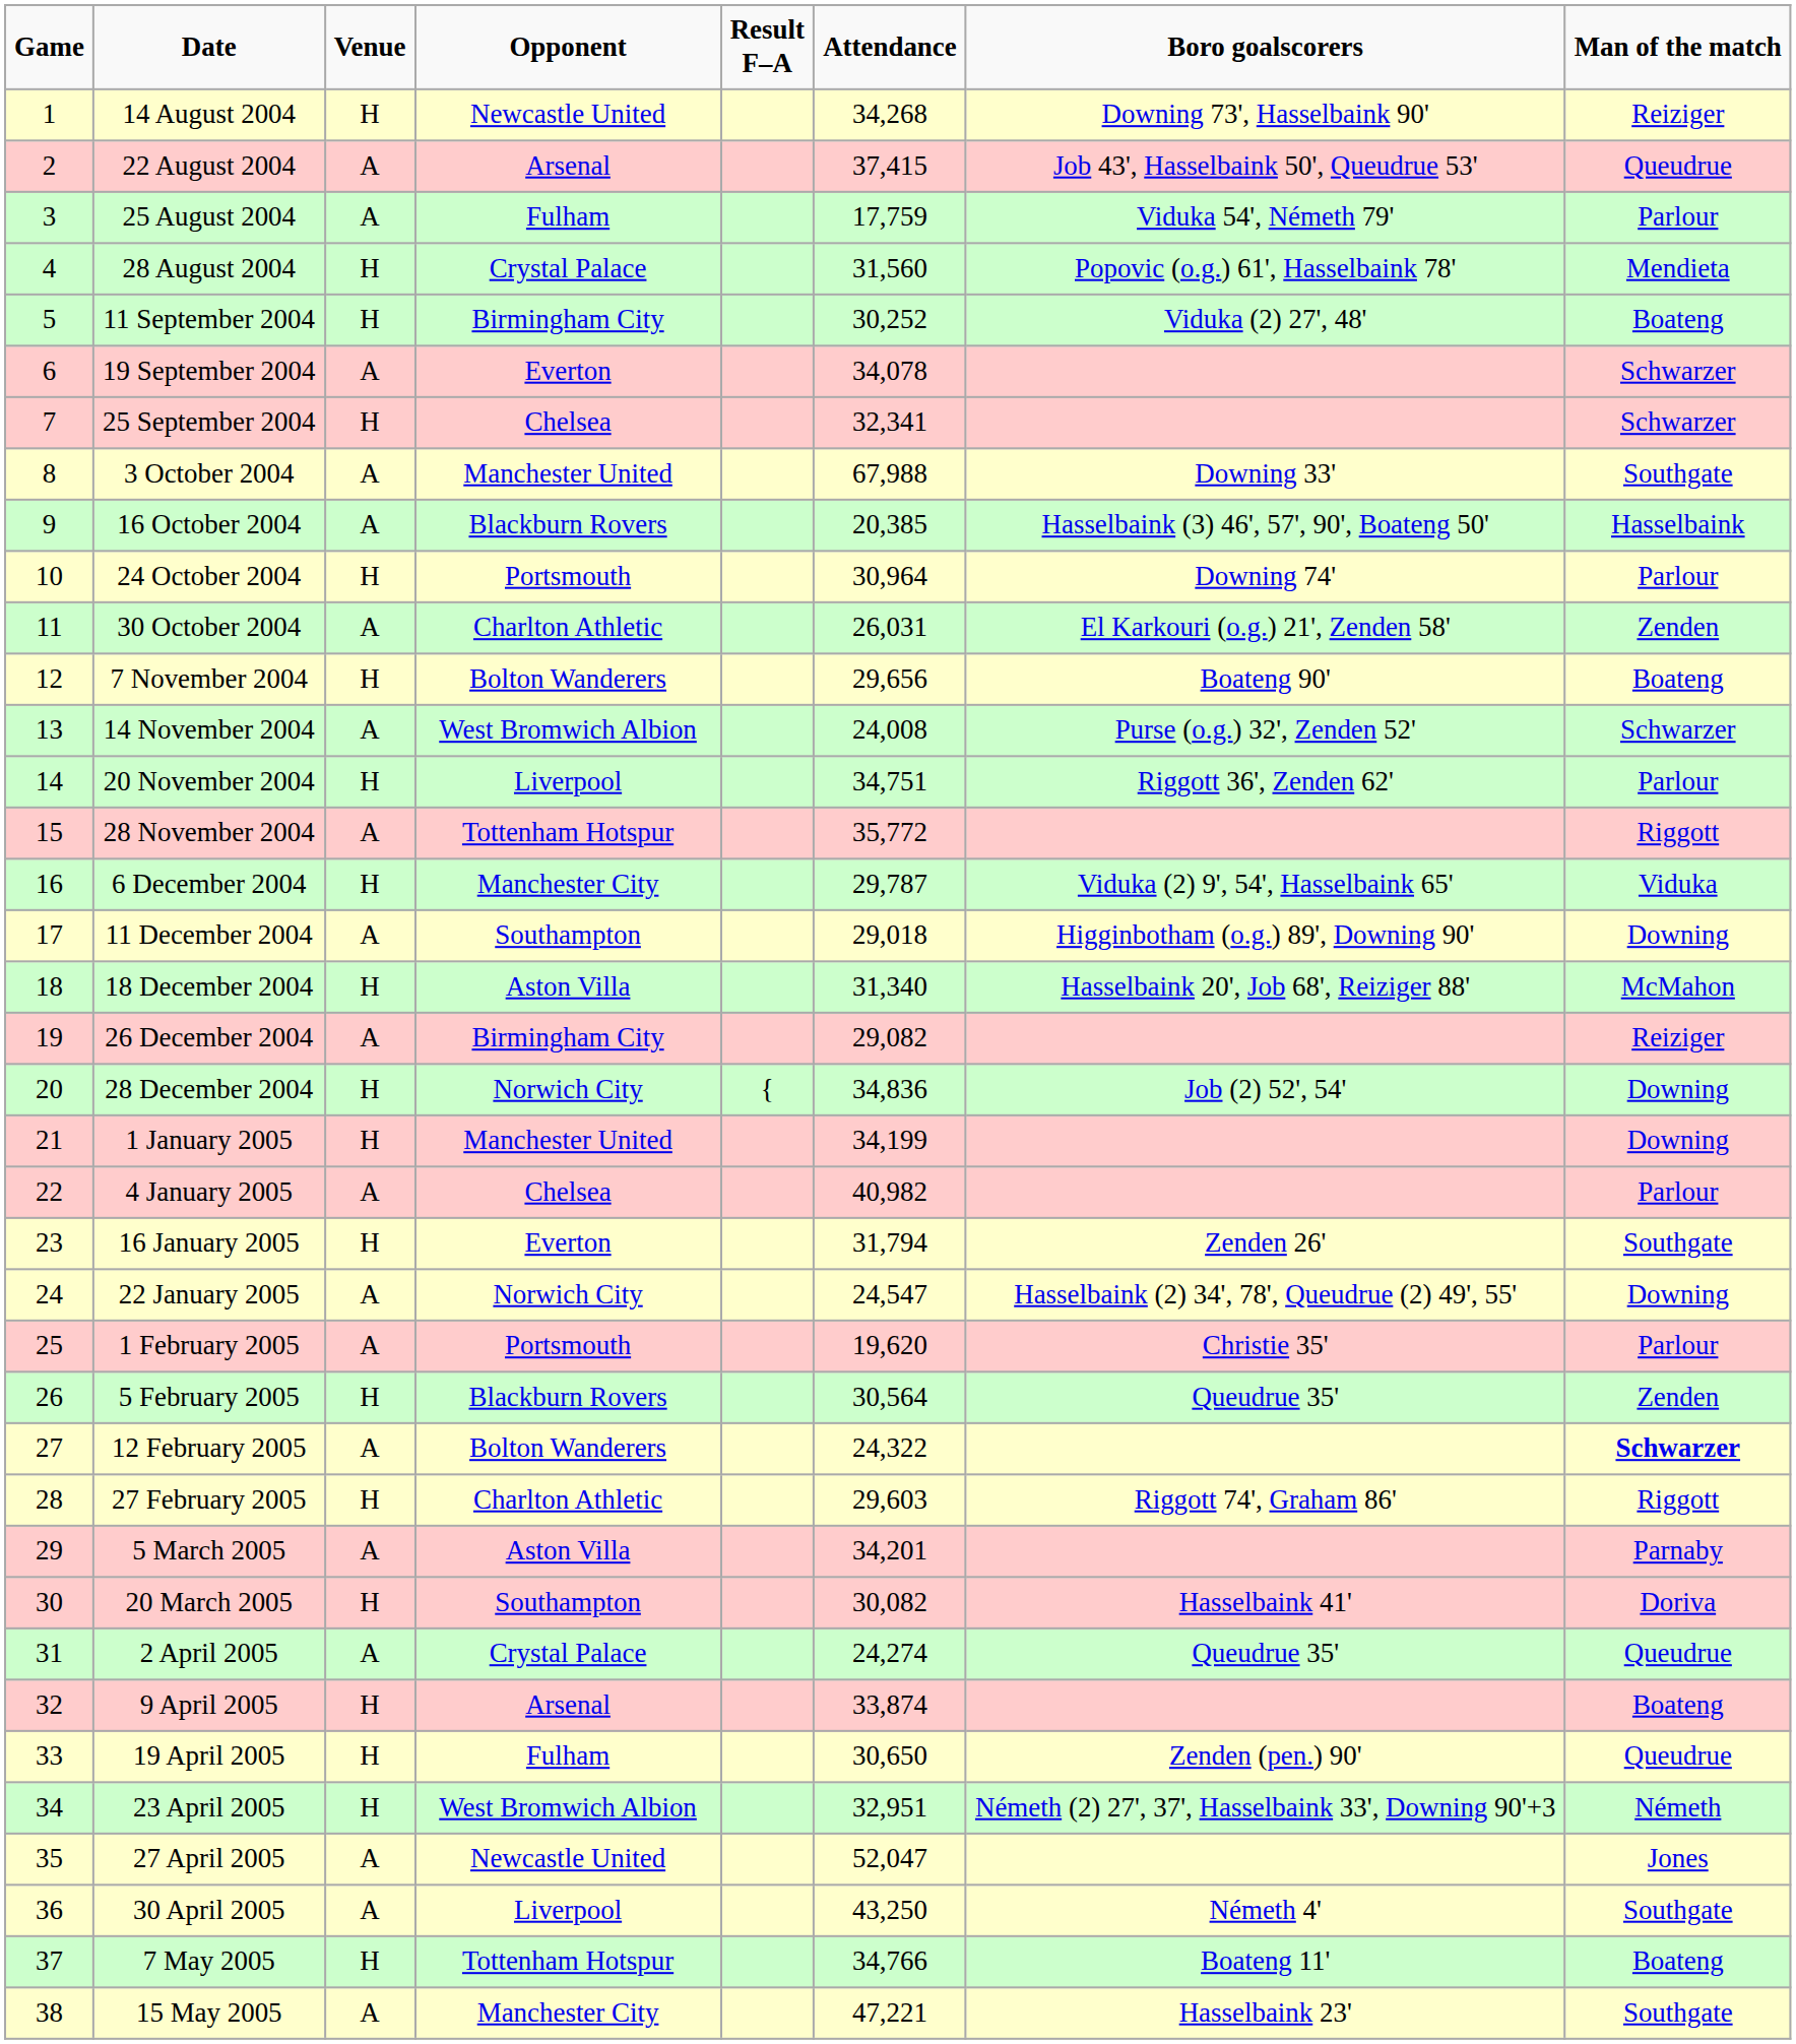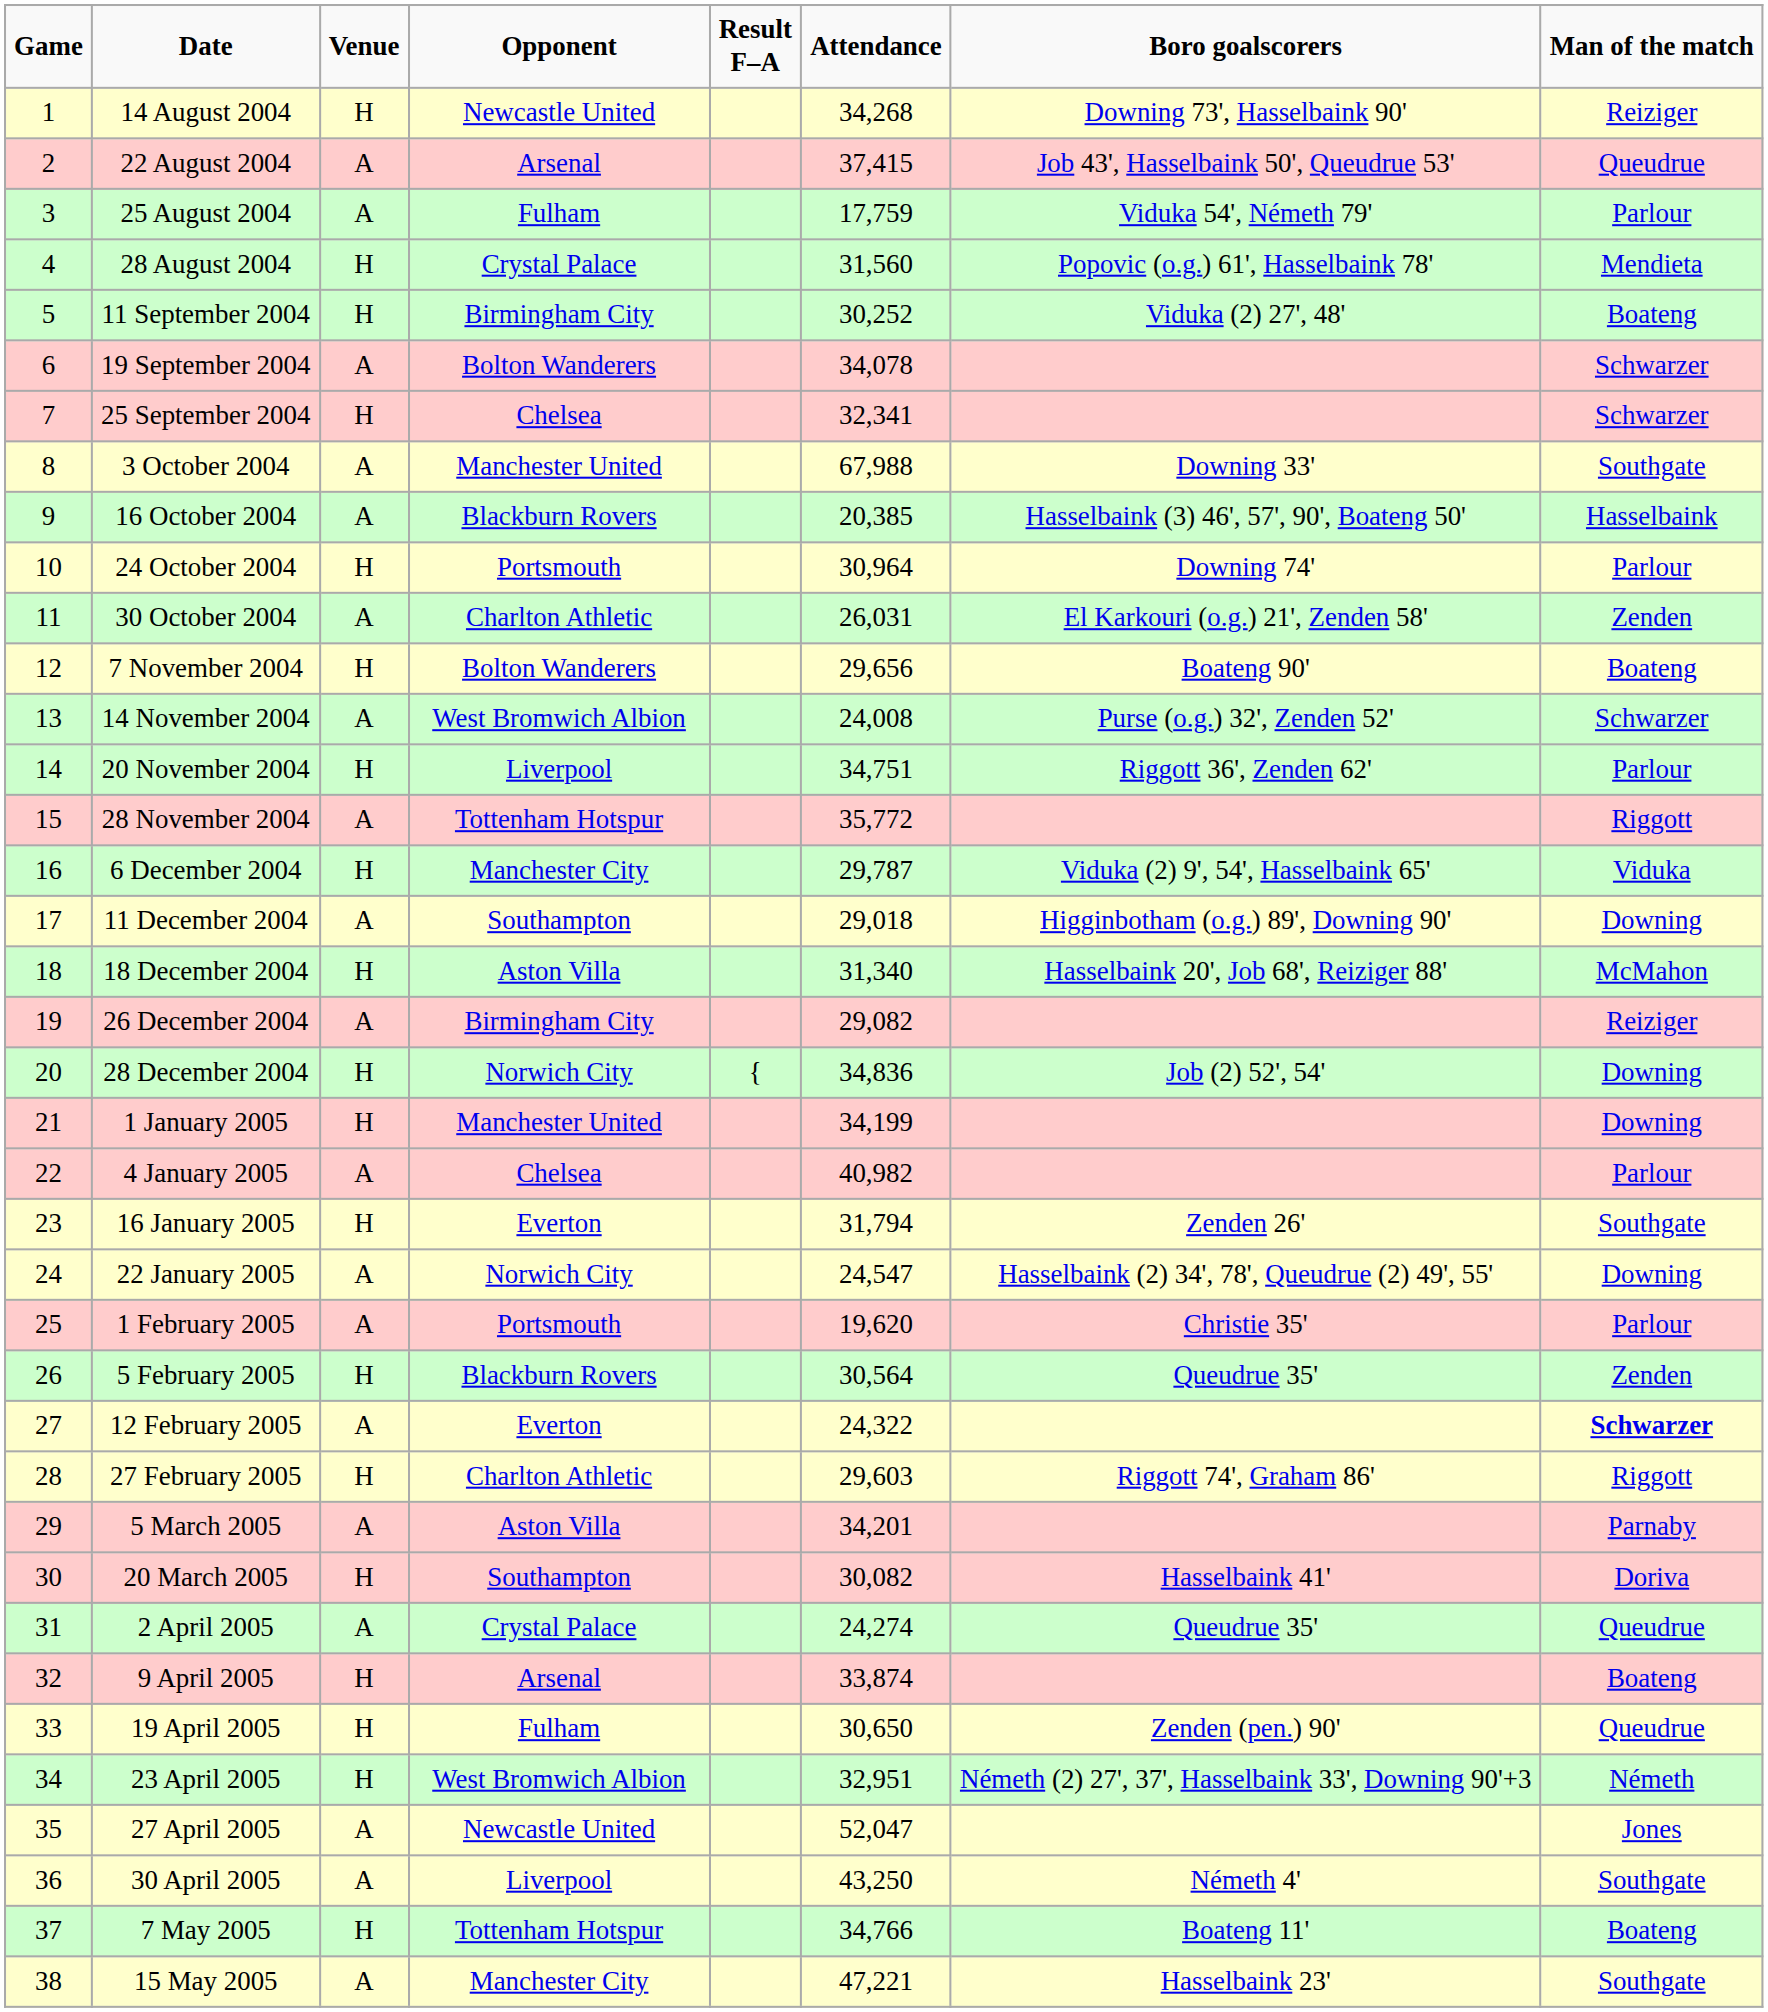19 September 2004 | Opponent: Everton -> Bolton Wanderers
12 February 2005 | Opponent: Bolton Wanderers -> Everton
